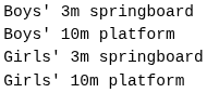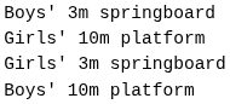rows swapped: Boys' 10m platform <-> Girls' 10m platform
